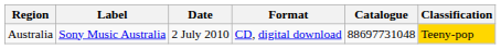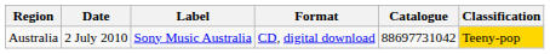columns swapped: Date <-> Label
Australia | Catalogue: 88697731048 -> 88697731042
